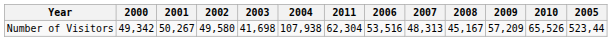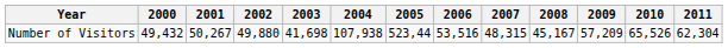columns swapped: 2005 <-> 2011
Number of Visitors | 2000: 49,342 -> 49,432
Number of Visitors | 2002: 49,580 -> 49,880
Number of Visitors | 2007: 48,313 -> 48,315
